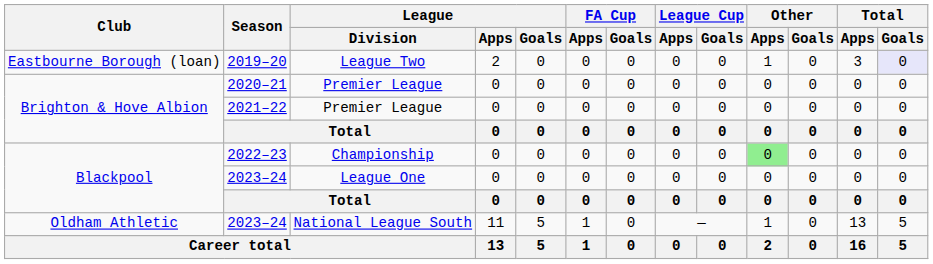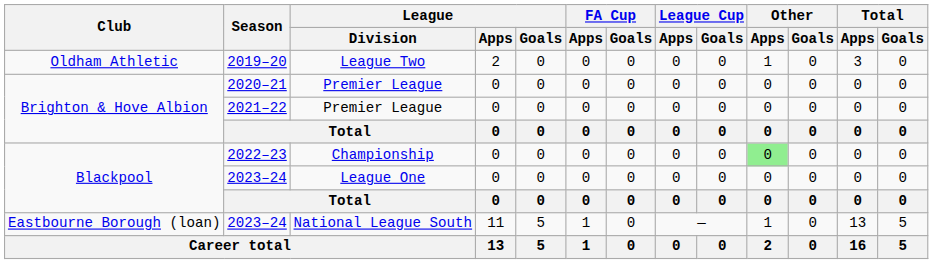2019–20 | Club: Eastbourne Borough (loan) -> Oldham Athletic
2019–20 | Total / Goals: lavender background -> no background
2023–24 / National League South | Club: Oldham Athletic -> Eastbourne Borough (loan)
